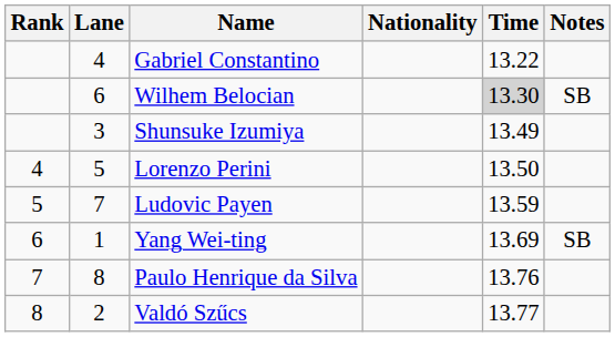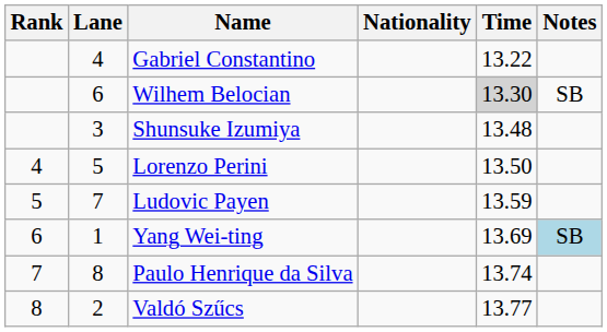Shunsuke Izumiya | Time: 13.49 -> 13.48
Yang Wei-ting | Notes: no background -> lightblue background
Paulo Henrique da Silva | Time: 13.76 -> 13.74
